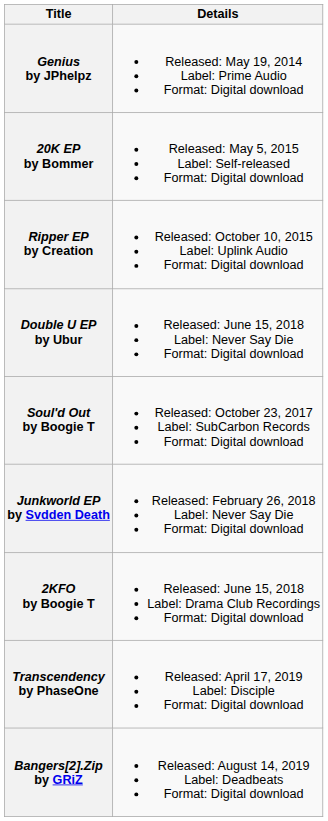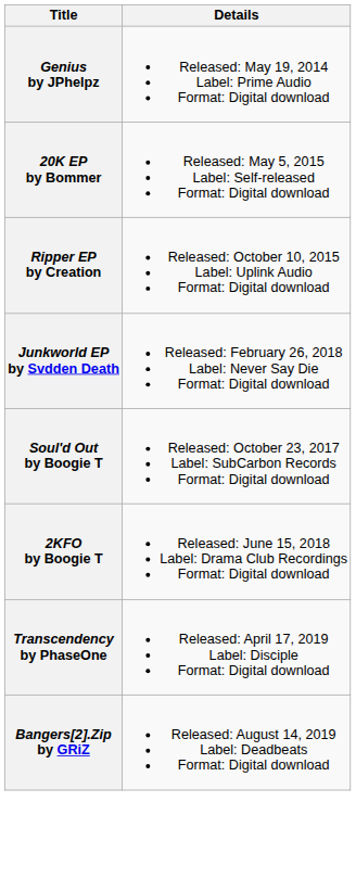- row: Double U EP by Ubur | Released: June 15, 2018 Label: Never Say Die Format: Digital download
rows swapped: Soul'd Out by Boogie T <-> Junkworld EP by Svdden Death
